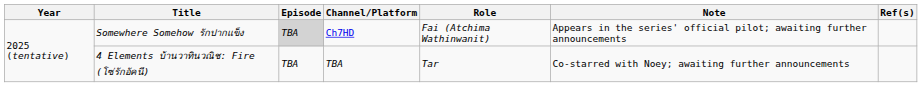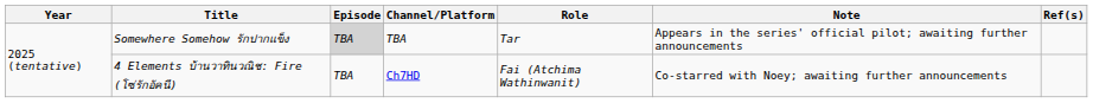Somewhere Somehow รักปากแข็ง | Channel/Platform: Ch7HD -> TBA
Somewhere Somehow รักปากแข็ง | Role: Fai (Atchima Wathinwanit) -> Tar
4 Elements บ้านวาทินวณิช: Fire (โซ่รักอัคนี) | Channel/Platform: TBA -> Ch7HD
4 Elements บ้านวาทินวณิช: Fire (โซ่รักอัคนี) | Role: Tar -> Fai (Atchima Wathinwanit)
